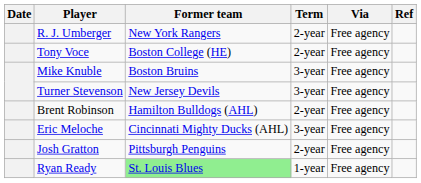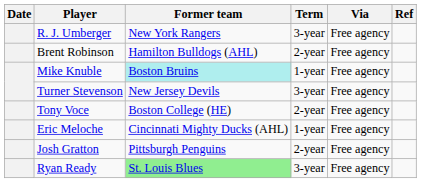R. J. Umberger | Term: 2-year -> 3-year
rows swapped: Brent Robinson <-> Tony Voce
Mike Knuble | Former team: no background -> paleturquoise background
Mike Knuble | Term: 3-year -> 1-year
Eric Meloche | Term: 3-year -> 1-year
Ryan Ready | Term: 1-year -> 3-year
